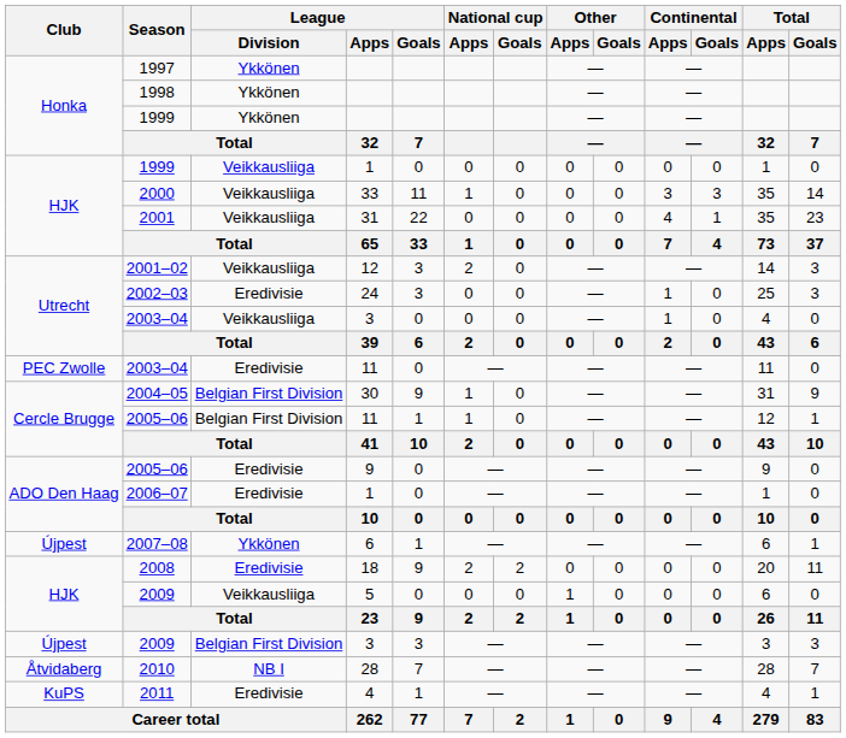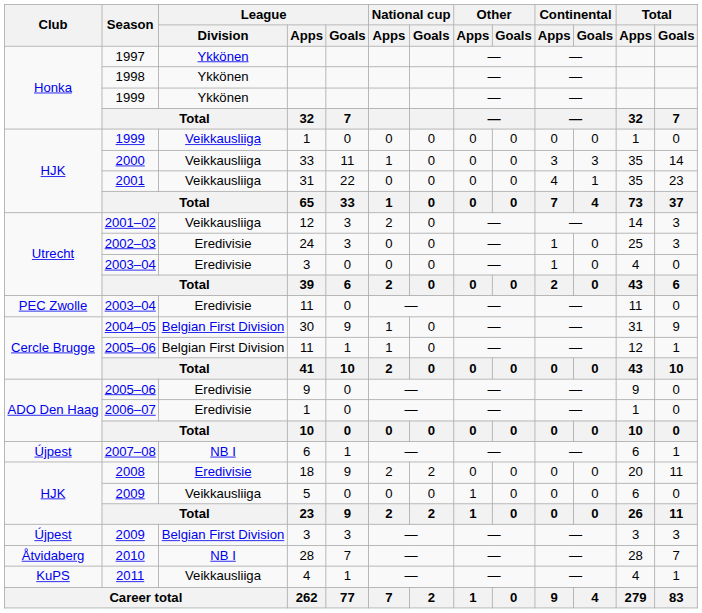2003–04 / 3 | League / Division: Veikkausliiga -> Eredivisie
2007–08 | League / Division: Ykkönen -> NB I
2011 | League / Division: Eredivisie -> Veikkausliiga
